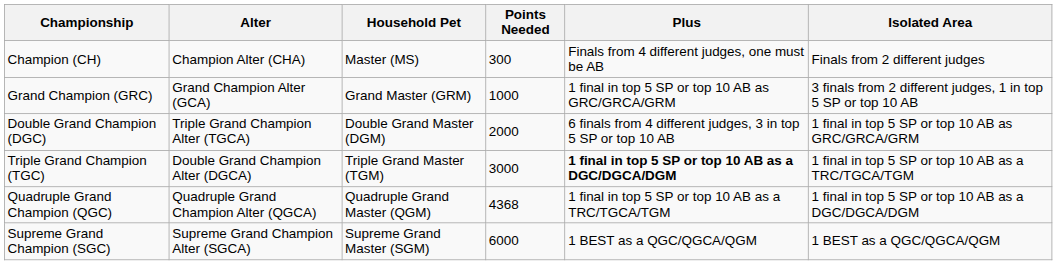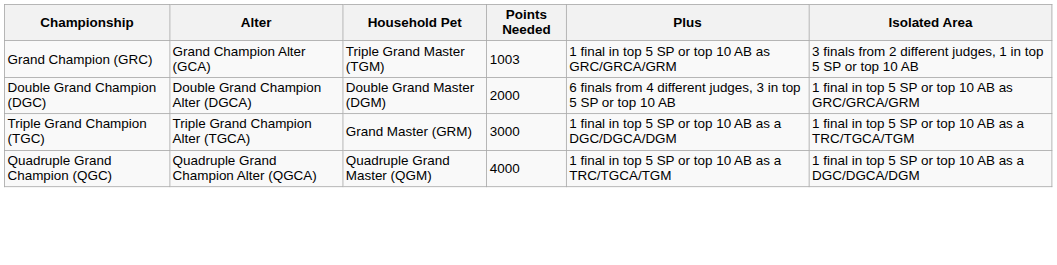- row: Champion (CH) | Champion Alter (CHA) | Master (MS) | 300 | Finals from 4 different judges, one must be AB | Finals from 2 different judges
Grand Champion (GRC) | Household Pet: Grand Master (GRM) -> Triple Grand Master (TGM)
Grand Champion (GRC) | Points Needed: 1000 -> 1003
Double Grand Champion (DGC) | Alter: Triple Grand Champion Alter (TGCA) -> Double Grand Champion Alter (DGCA)
Triple Grand Champion (TGC) | Alter: Double Grand Champion Alter (DGCA) -> Triple Grand Champion Alter (TGCA)
Triple Grand Champion (TGC) | Household Pet: Triple Grand Master (TGM) -> Grand Master (GRM)
Triple Grand Champion (TGC) | Plus: bold -> normal
Quadruple Grand Champion (QGC) | Points Needed: 4368 -> 4000
- row: Supreme Grand Champion (SGC) | Supreme Grand Champion Alter (SGCA) | Supreme Grand Master (SGM) | 6000 | 1 BEST as a QGC/QGCA/QGM | 1 BEST as a QGC/QGCA/QGM
